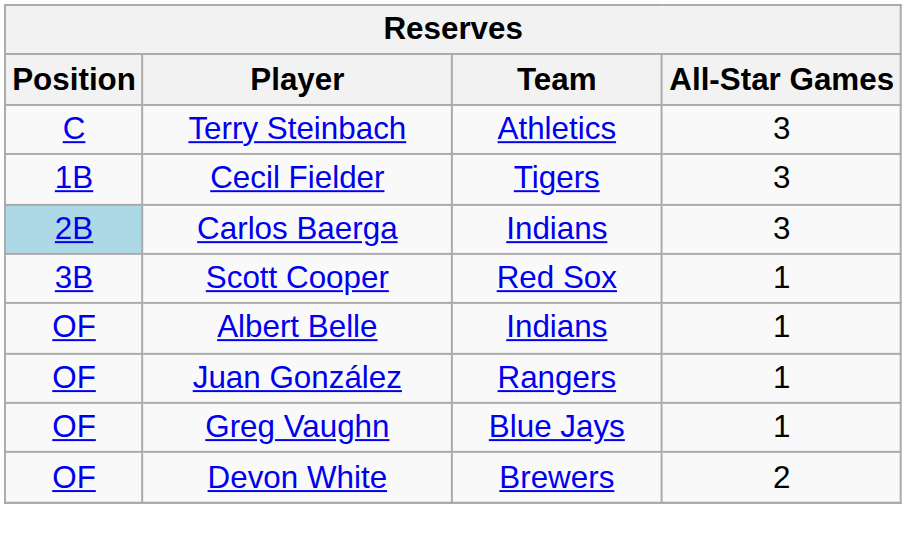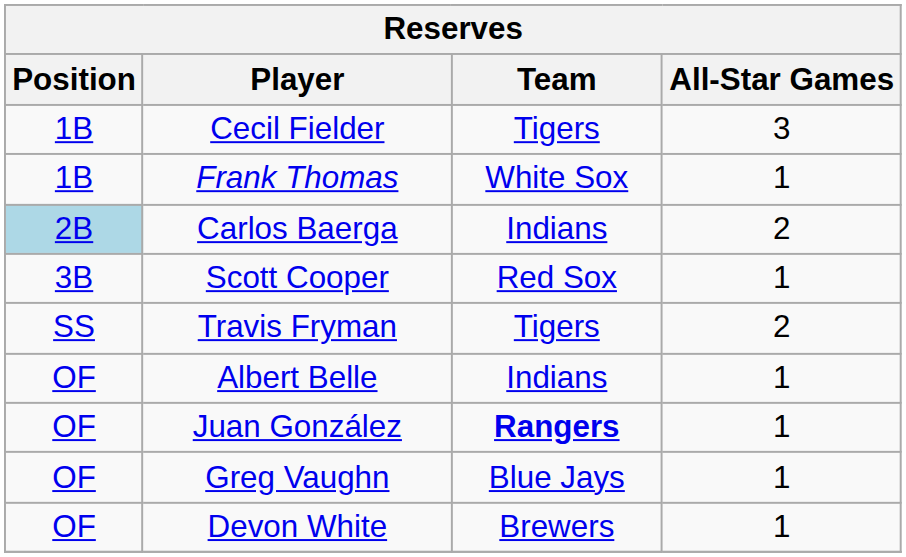- row: C | Terry Steinbach | Athletics | 3
+ row: 1B | Frank Thomas | White Sox | 1
Carlos Baerga | All-Star Games: 3 -> 2
+ row: SS | Travis Fryman | Tigers | 2
Juan González | Team: normal -> bold
Devon White | All-Star Games: 2 -> 1
